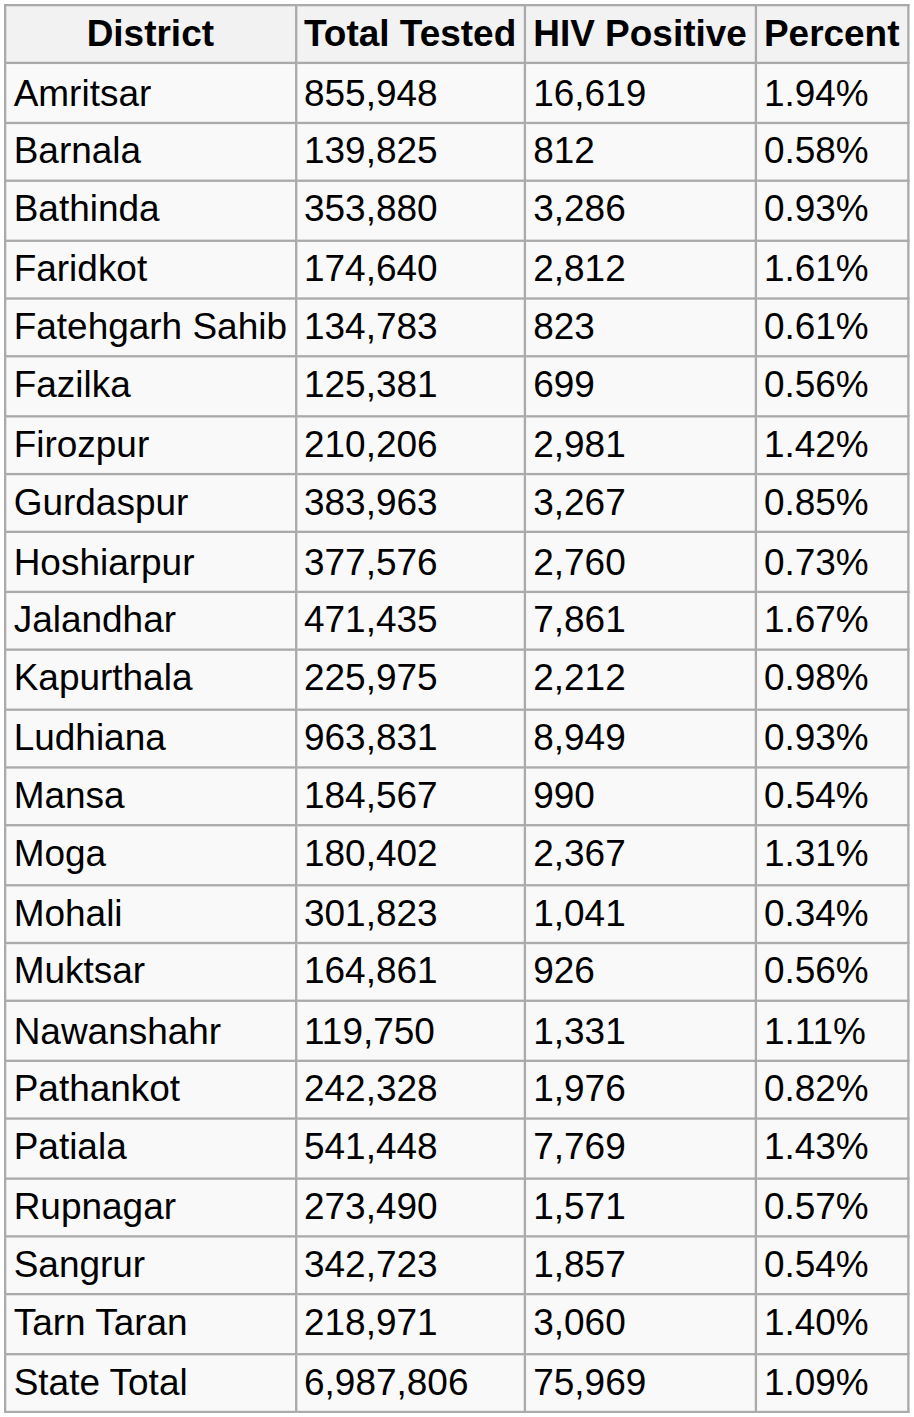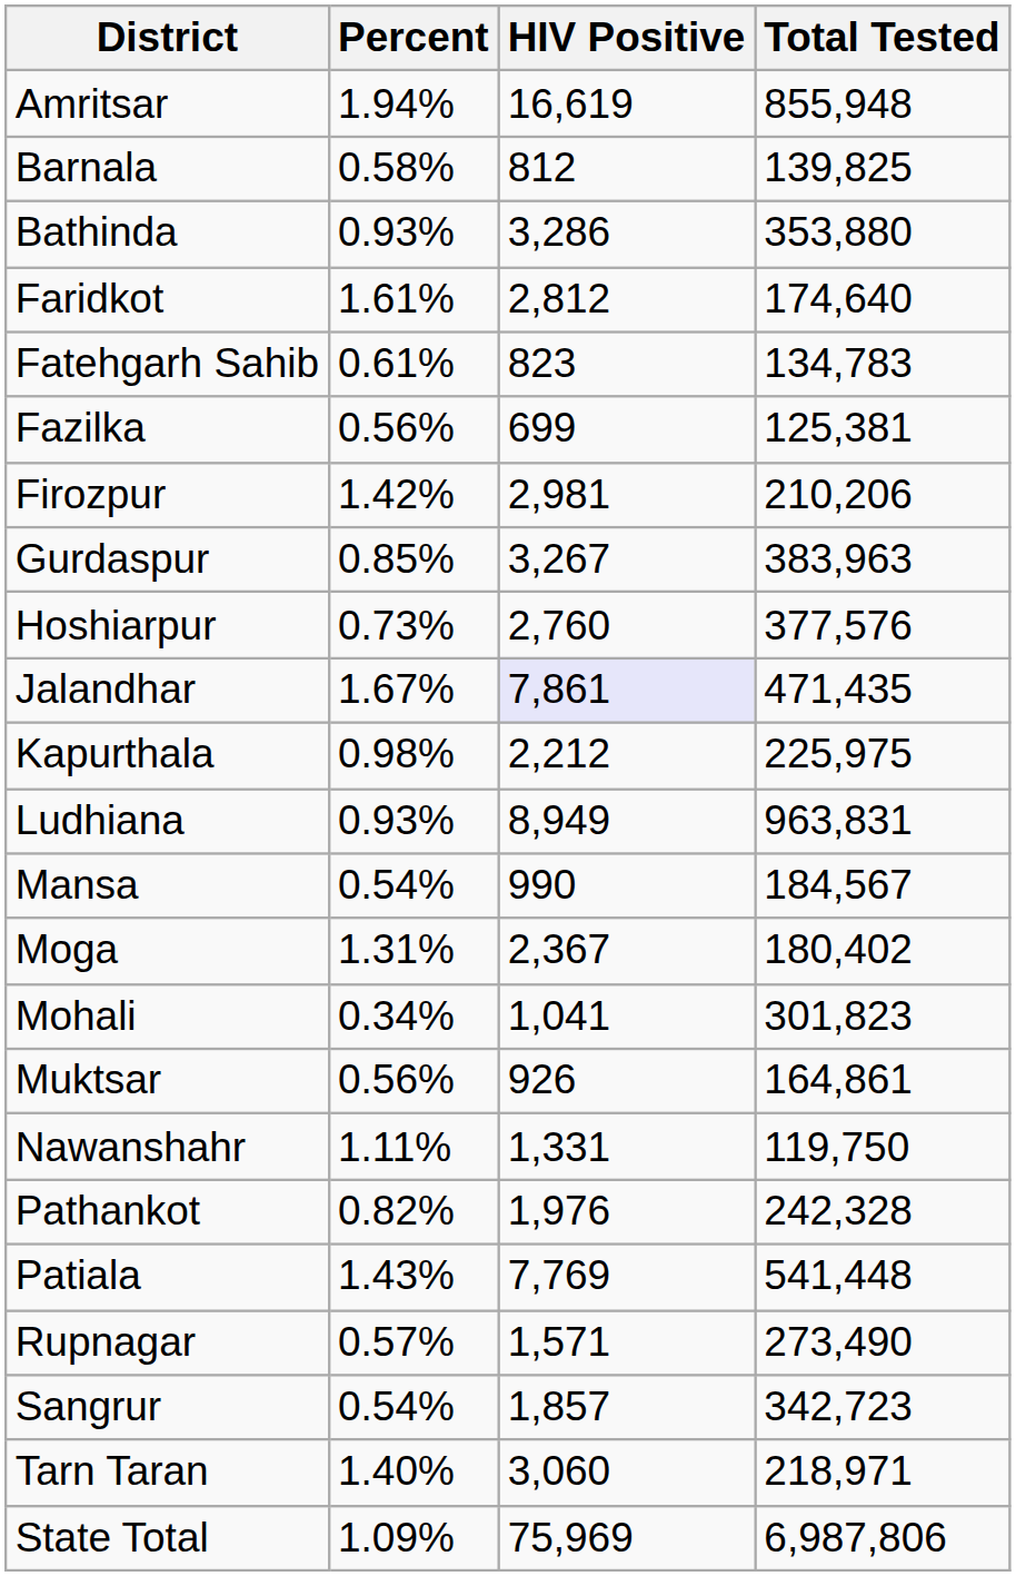columns swapped: Percent <-> Total Tested
Jalandhar | HIV Positive: no background -> lavender background
